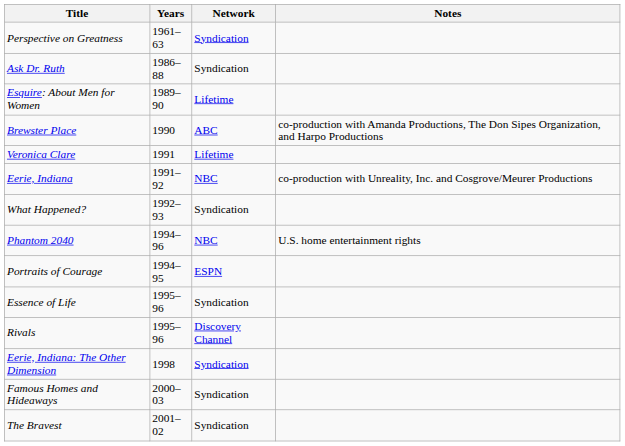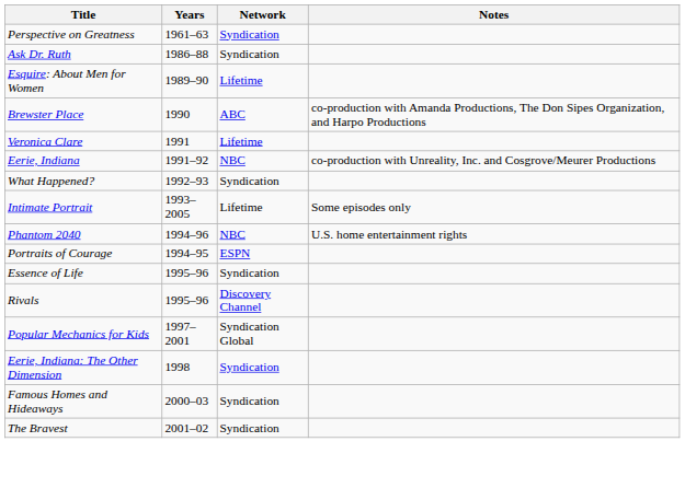+ row: Intimate Portrait | 1993–2005 | Lifetime | Some episodes only
+ row: Popular Mechanics for Kids | 1997–2001 | Syndication Global
